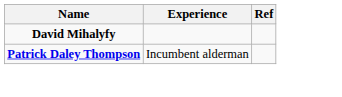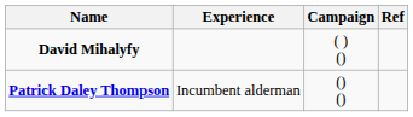+ column: Campaign | ( ) () | () ()
